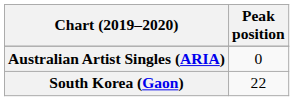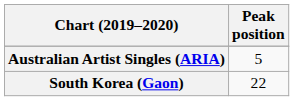Australian Artist Singles (ARIA) | Peak position: 0 -> 5
